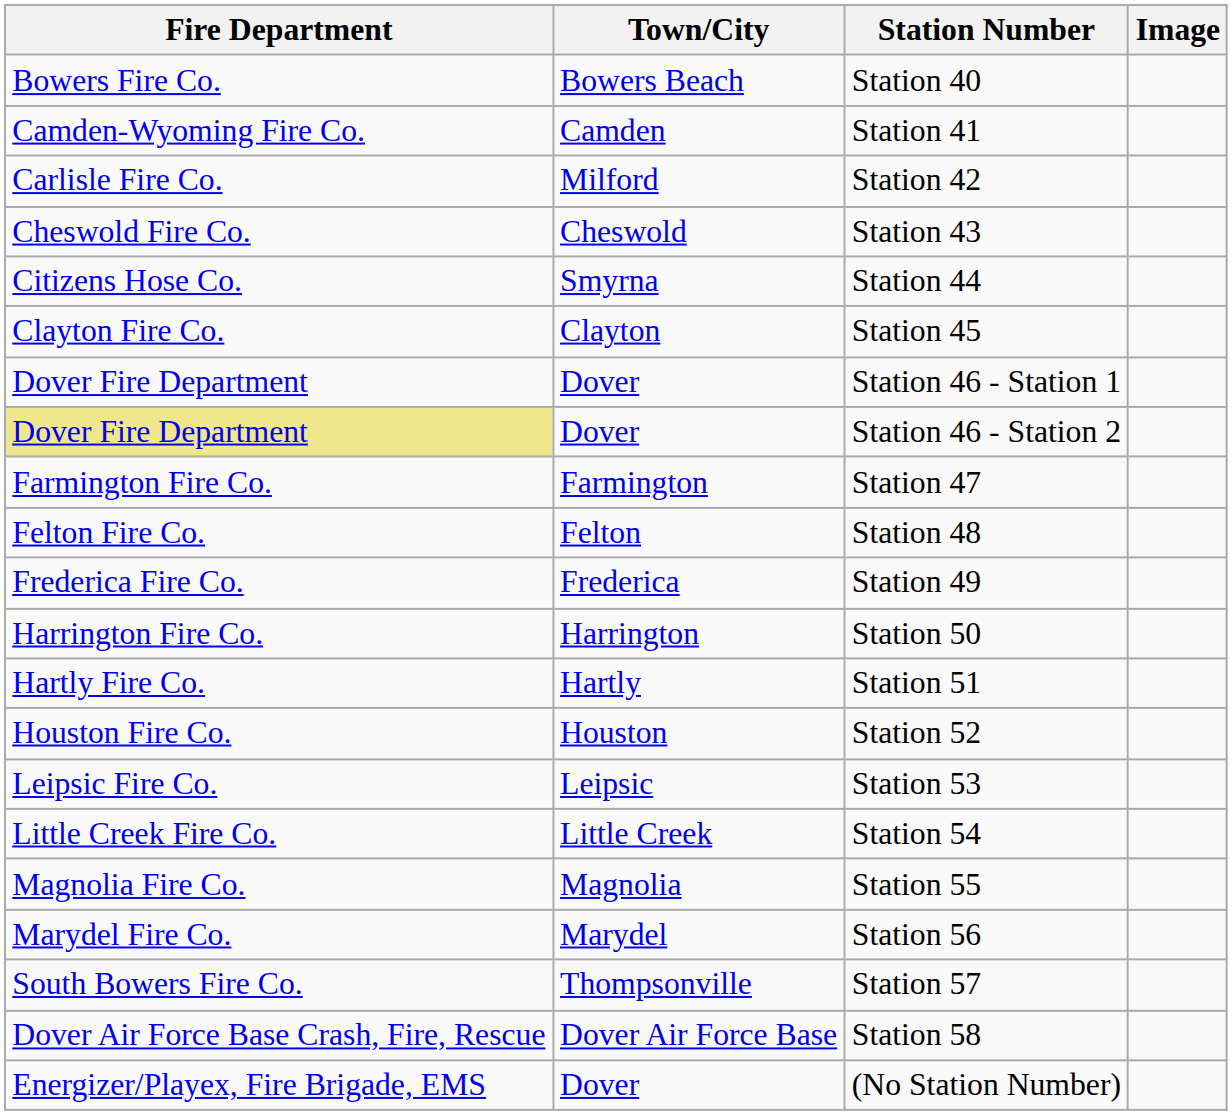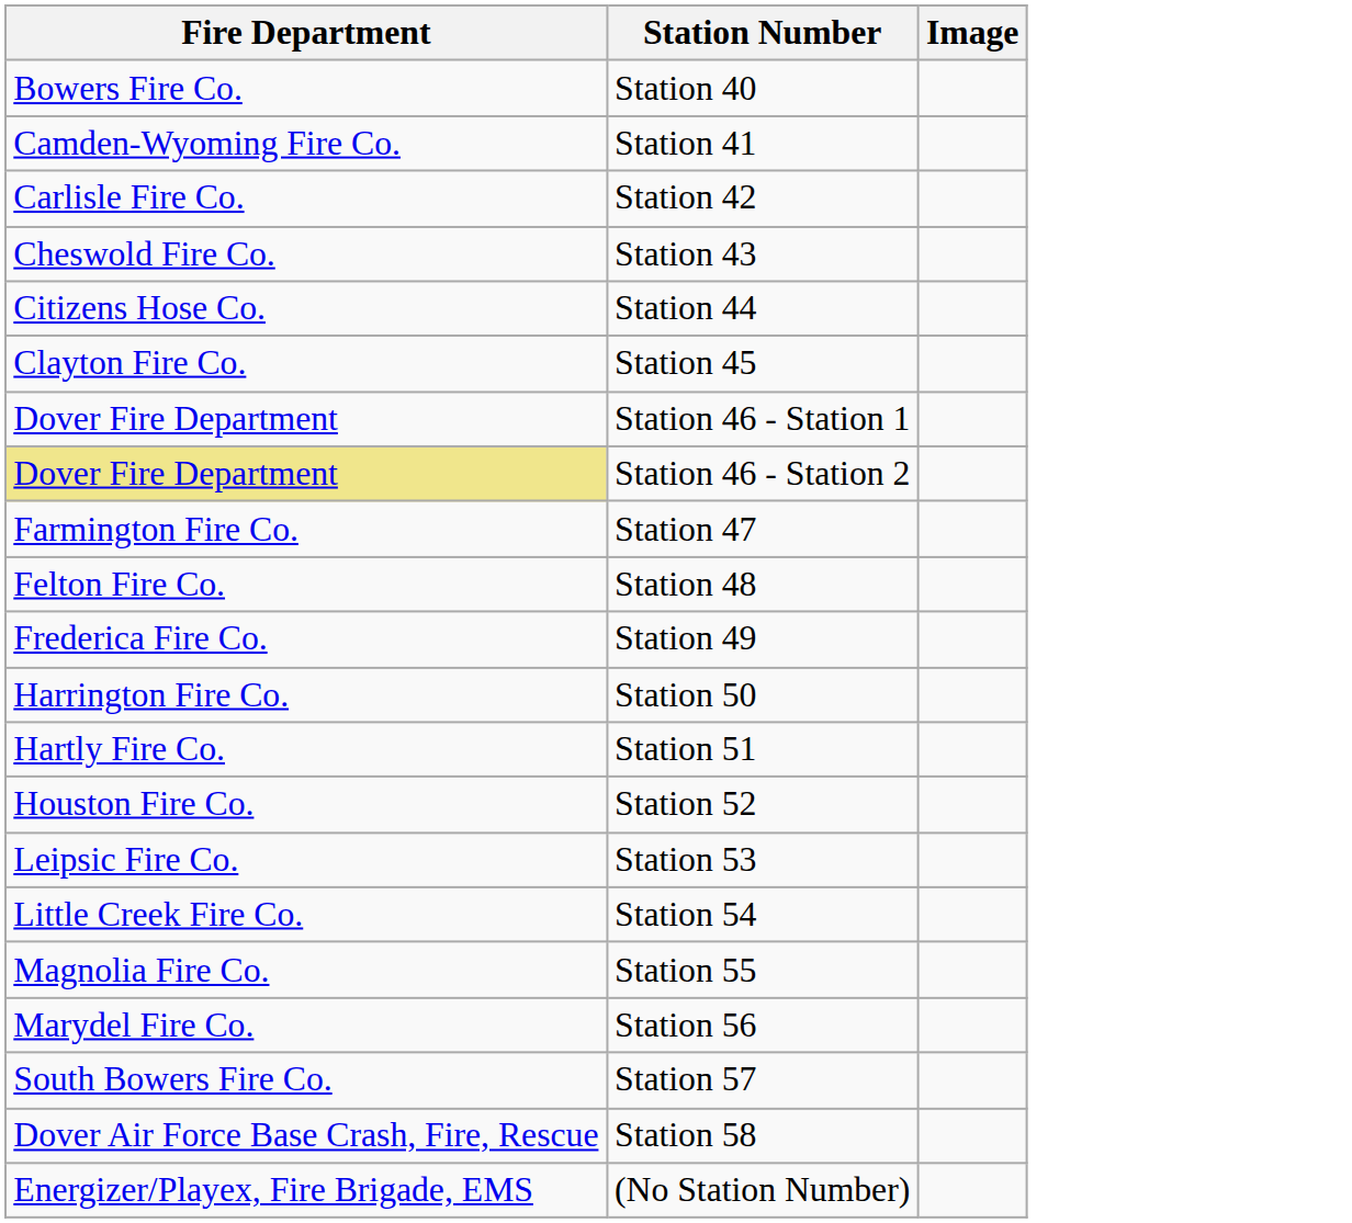- column: Town/City | Bowers Beach | Camden | Milford | Cheswold | Smyrna | Clayton | Dover | Dover | Farmington | Felton | Frederica | Harrington | Hartly | Houston | Leipsic | Little Creek | Magnolia | Marydel | Thompsonville | Dover Air Force Base | Dover
